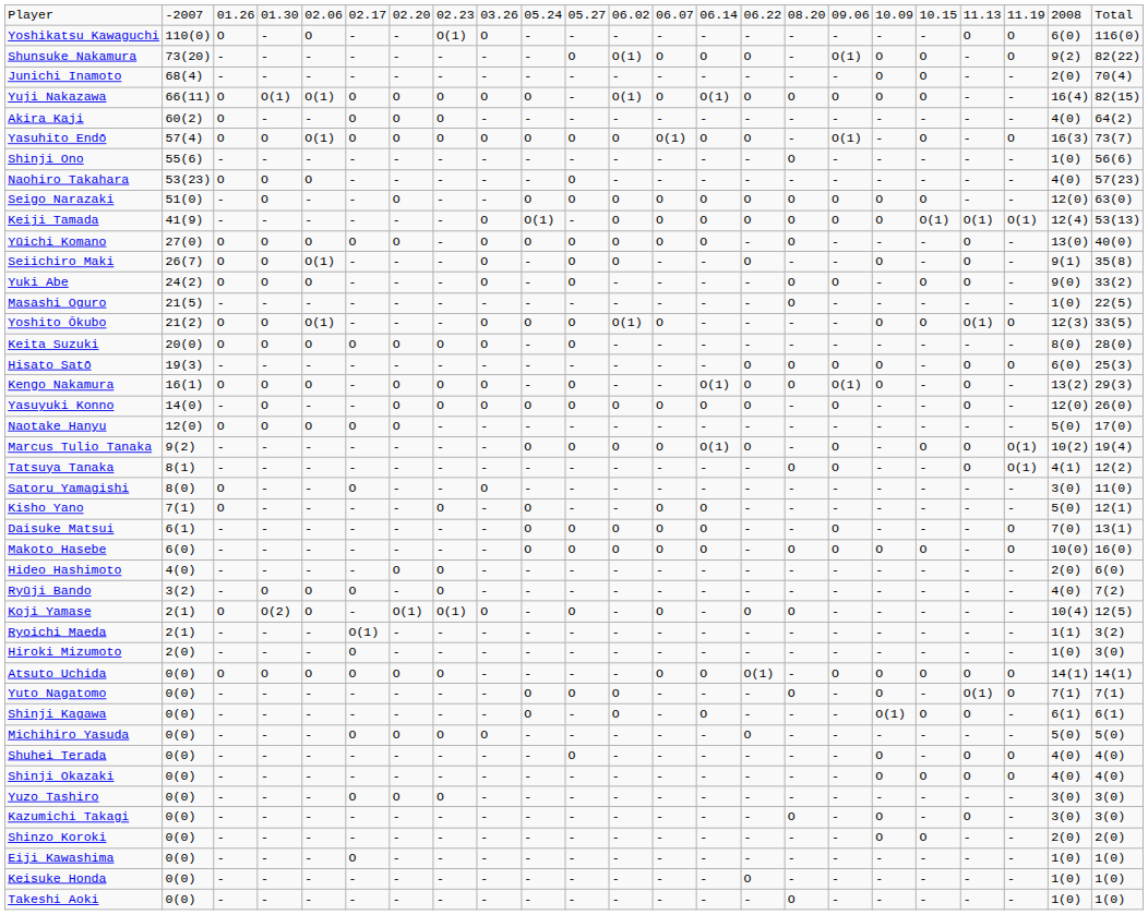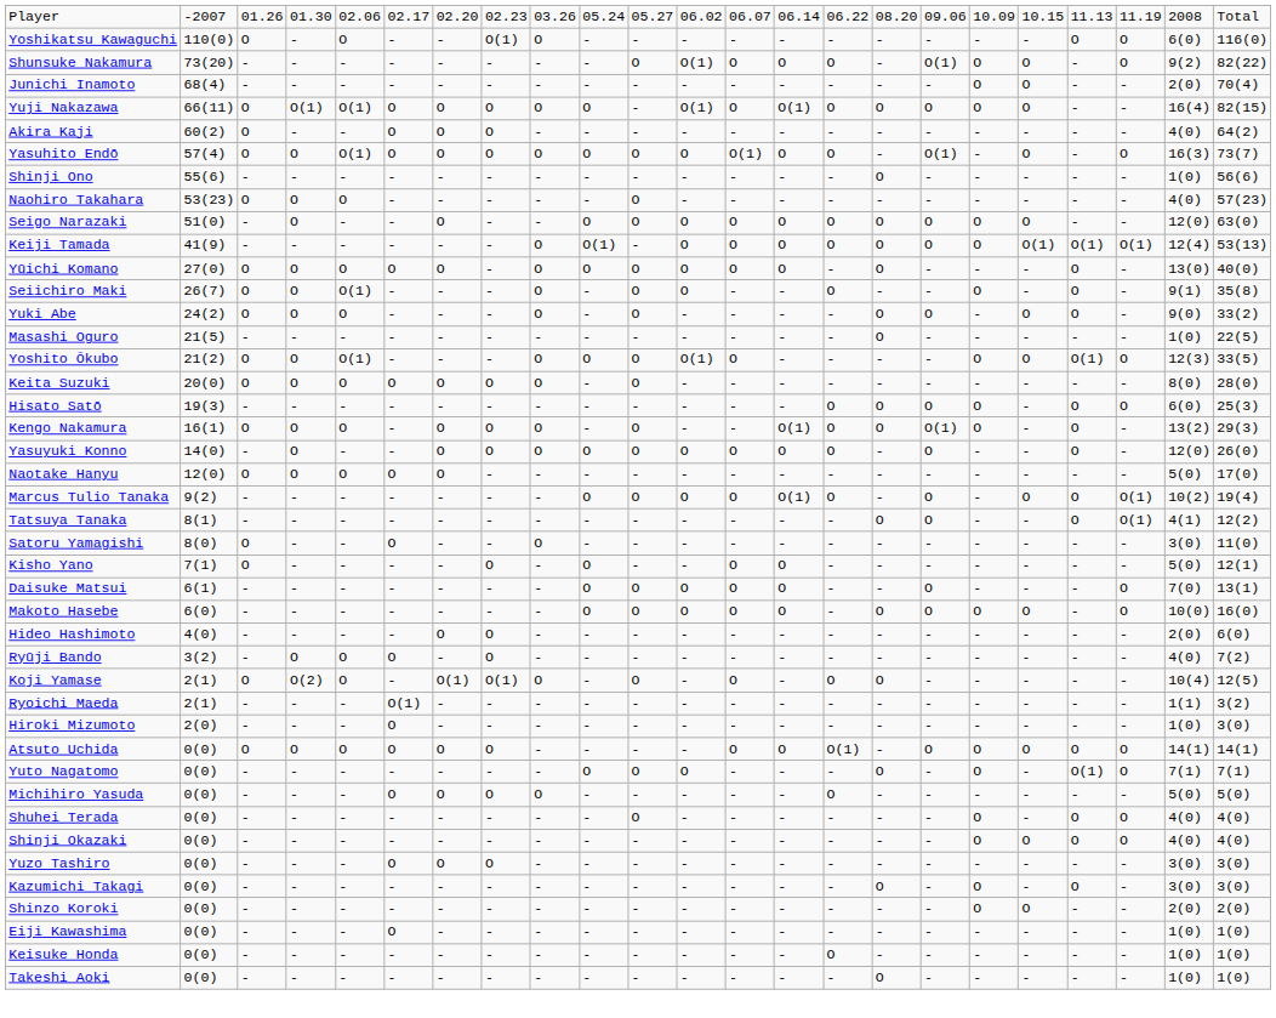- row: Shinji Kagawa | 0(0) | - | - | - | - | - | - | - | O | - | O | - | O | - | - | - | O(1) | O | O | - | 6(1) | 6(1)
